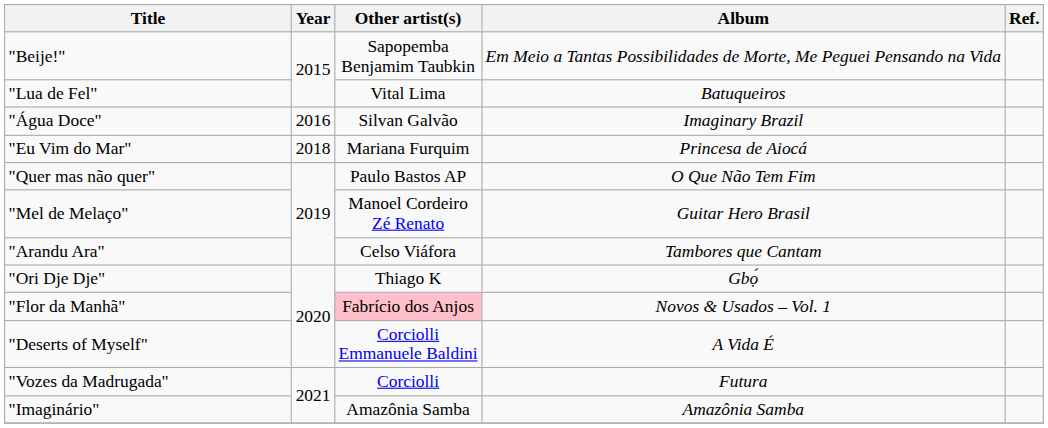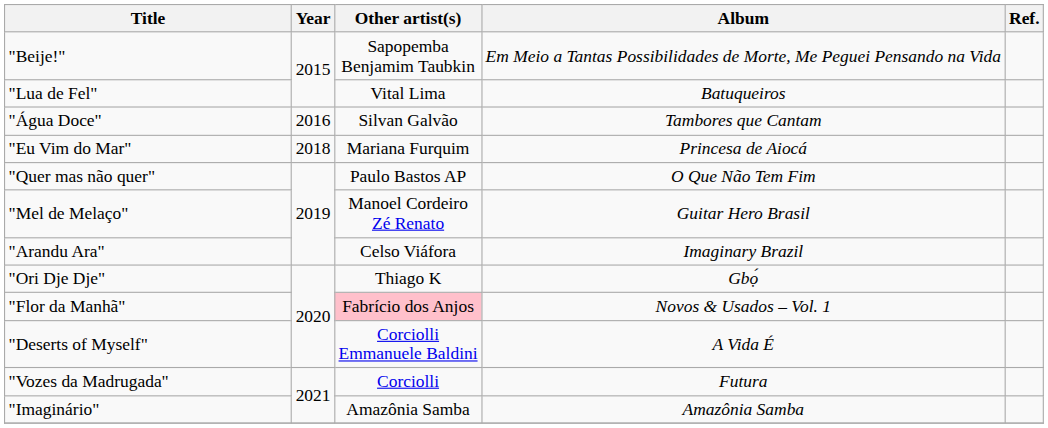"Água Doce" | Album: Imaginary Brazil -> Tambores que Cantam
"Arandu Ara" | Album: Tambores que Cantam -> Imaginary Brazil
